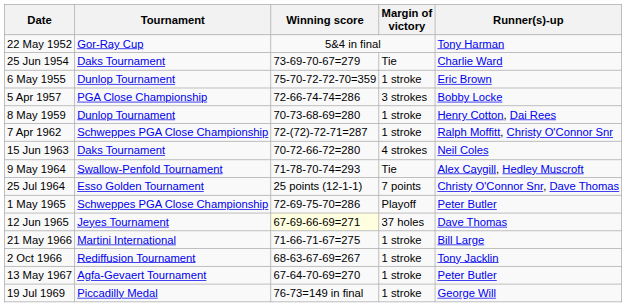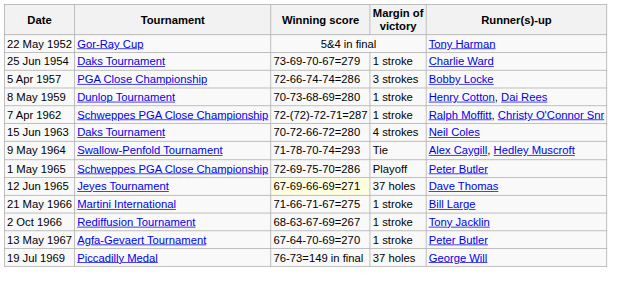25 Jun 1954 | Margin of victory: Tie -> 1 stroke
- row: 6 May 1955 | Dunlop Tournament | 75-70-72-72-70=359 | 1 stroke | Eric Brown
- row: 25 Jul 1964 | Esso Golden Tournament | 25 points (12-1-1) | 7 points | Christy O'Connor Snr, Dave Thomas
19 Jul 1969 | Margin of victory: 1 stroke -> 37 holes
